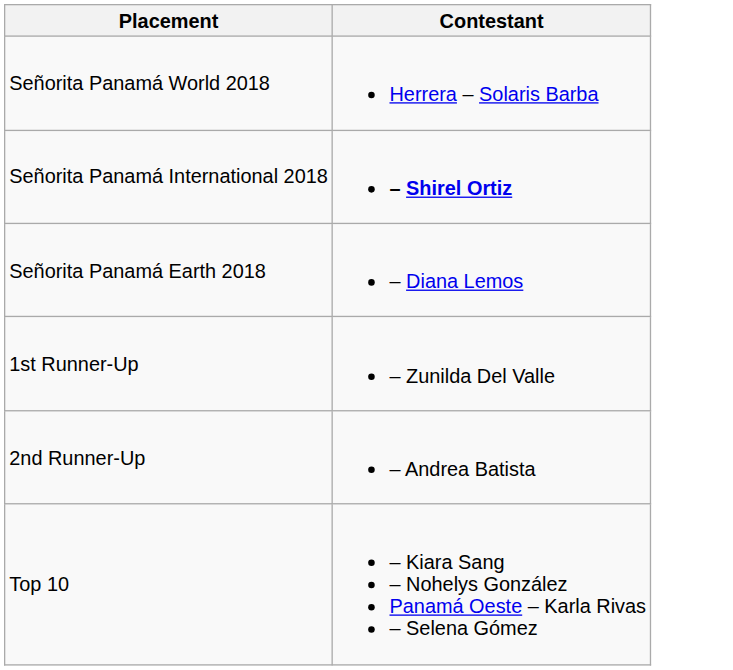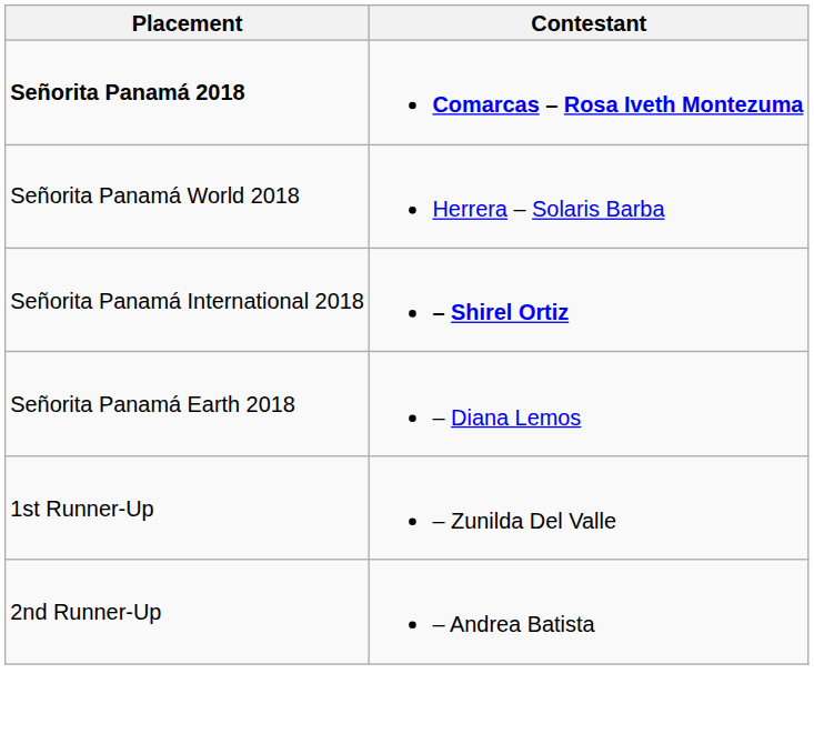+ row: Señorita Panamá 2018 | Comarcas – Rosa Iveth Montezuma
- row: Top 10 | – Kiara Sang – Nohelys González Panamá Oeste – Karla Rivas – Selena Gómez
